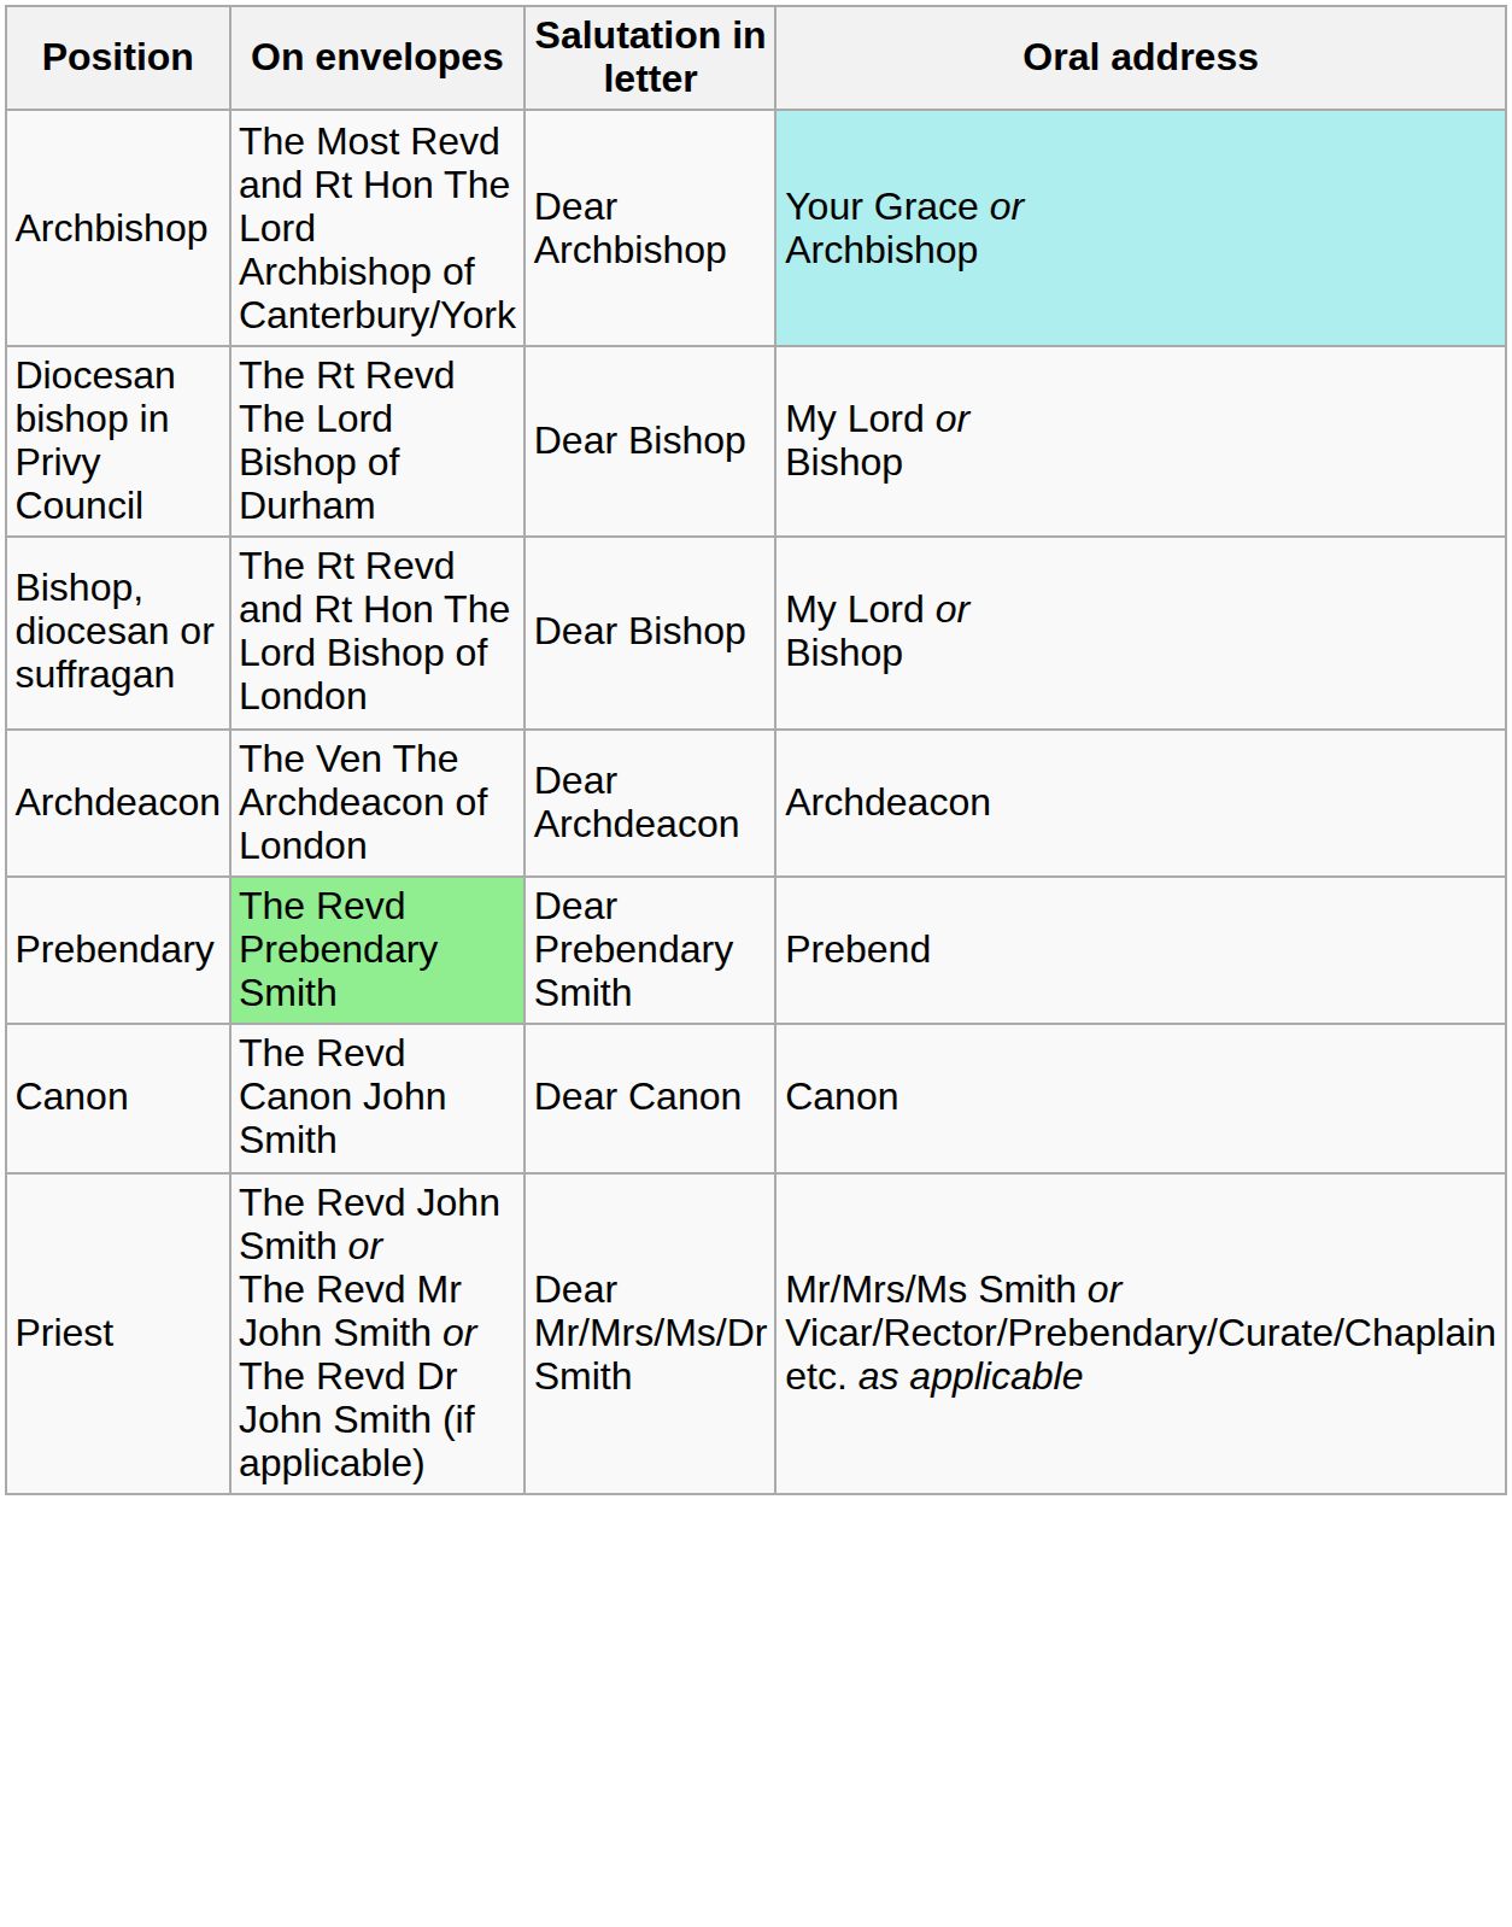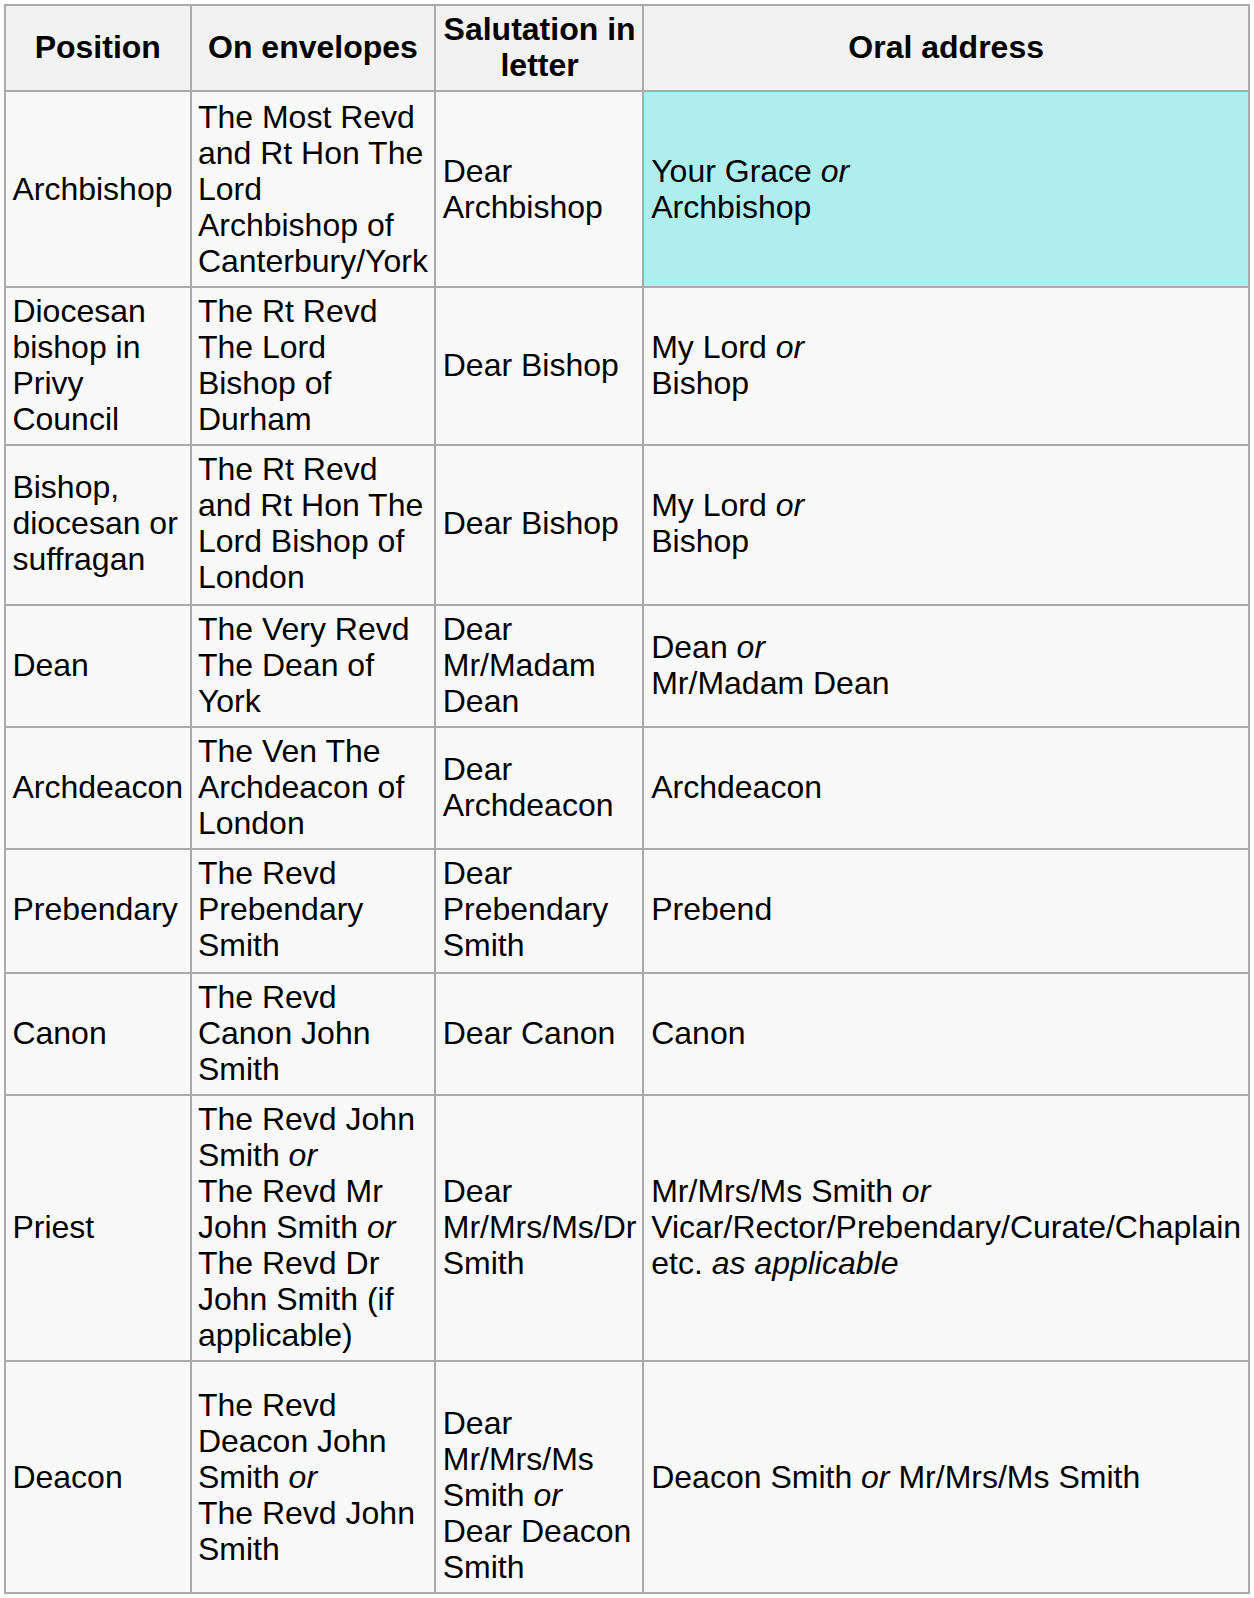+ row: Dean | The Very Revd The Dean of York | Dear Mr/Madam Dean | Dean or Mr/Madam Dean
Prebendary | On envelopes: lightgreen background -> no background
+ row: Deacon | The Revd Deacon John Smith or The Revd John Smith | Dear Mr/Mrs/Ms Smith or Dear Deacon Smith | Deacon Smith or Mr/Mrs/Ms Smith
